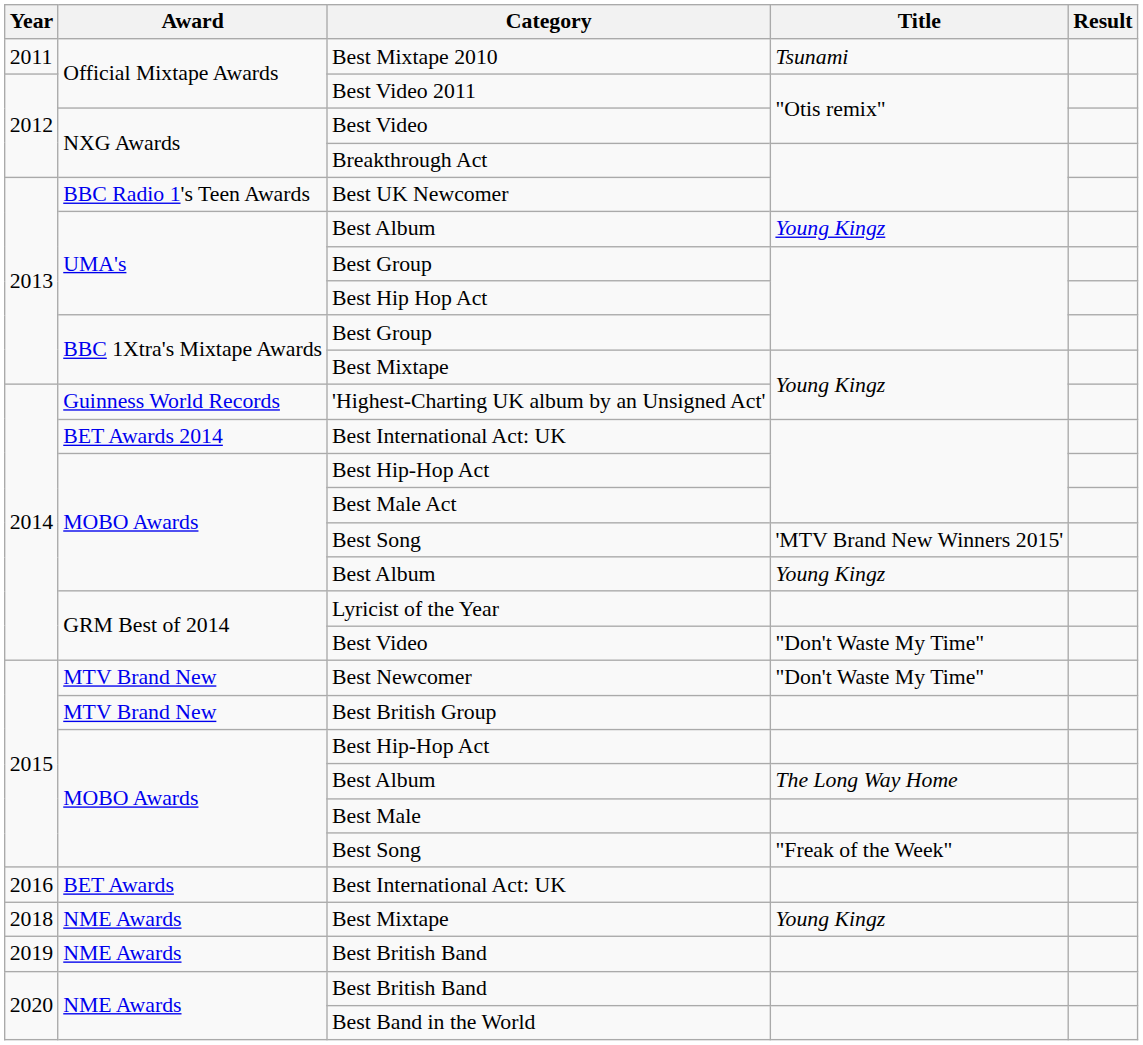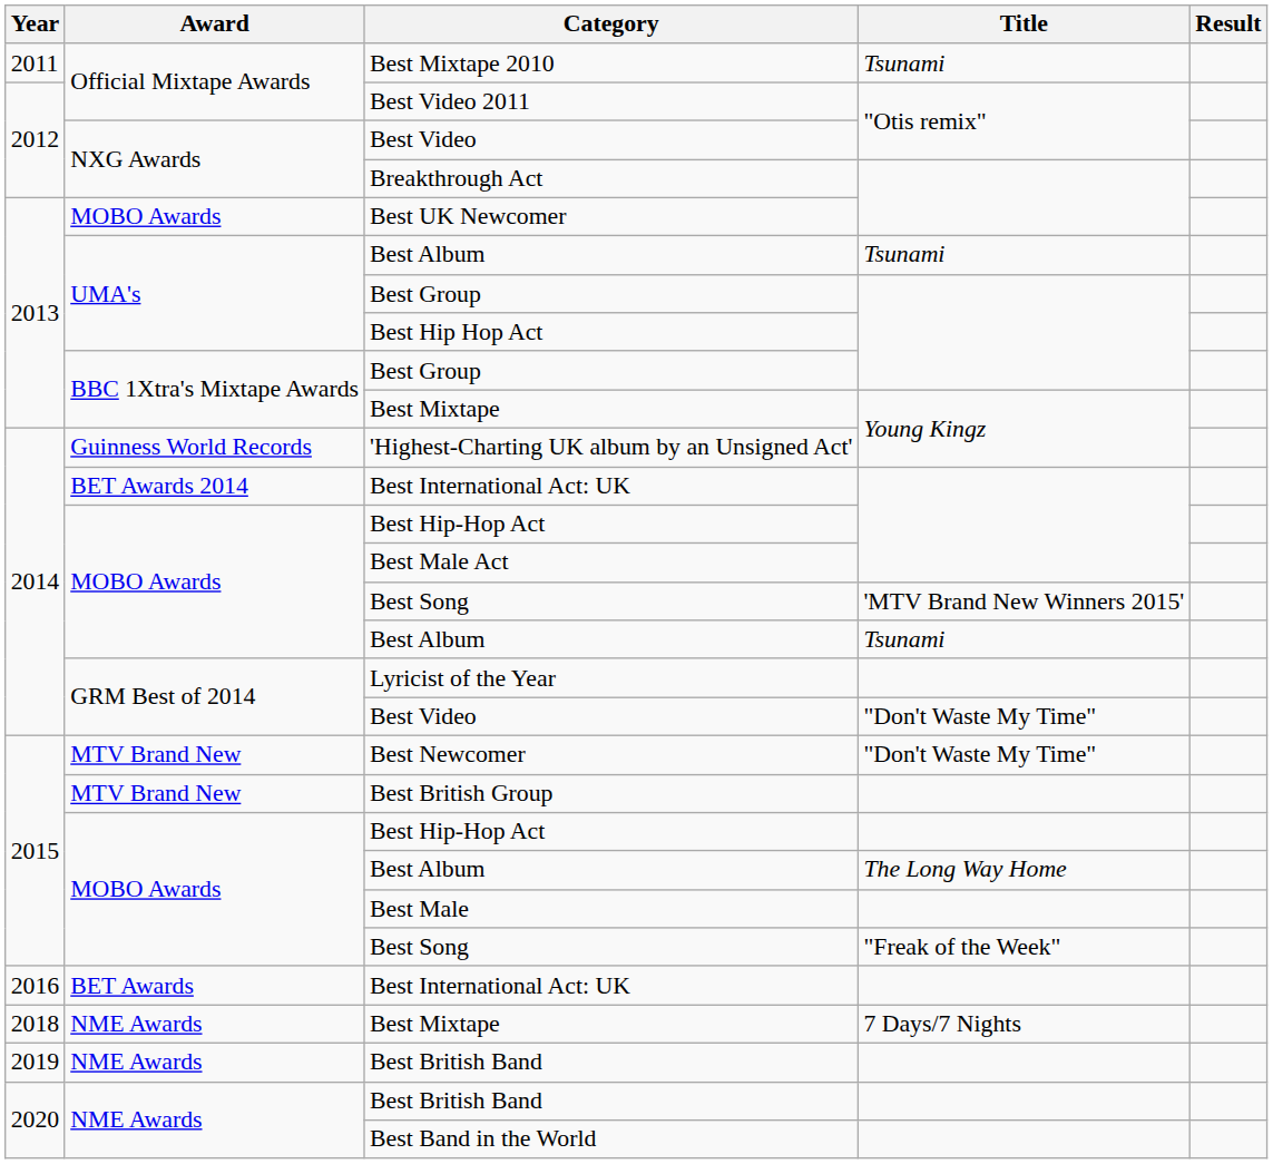Best UK Newcomer | Award: BBC Radio 1's Teen Awards -> MOBO Awards
2013 / Best Album | Title: Young Kingz -> Tsunami
2014 / Best Album | Title: Young Kingz -> Tsunami
2018 / Best Mixtape | Title: Young Kingz -> 7 Days/7 Nights
